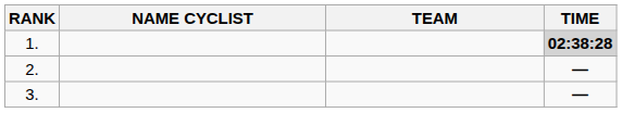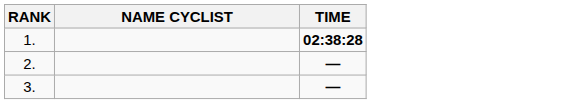- column: TEAM
1. | TIME: lightgrey background -> no background
